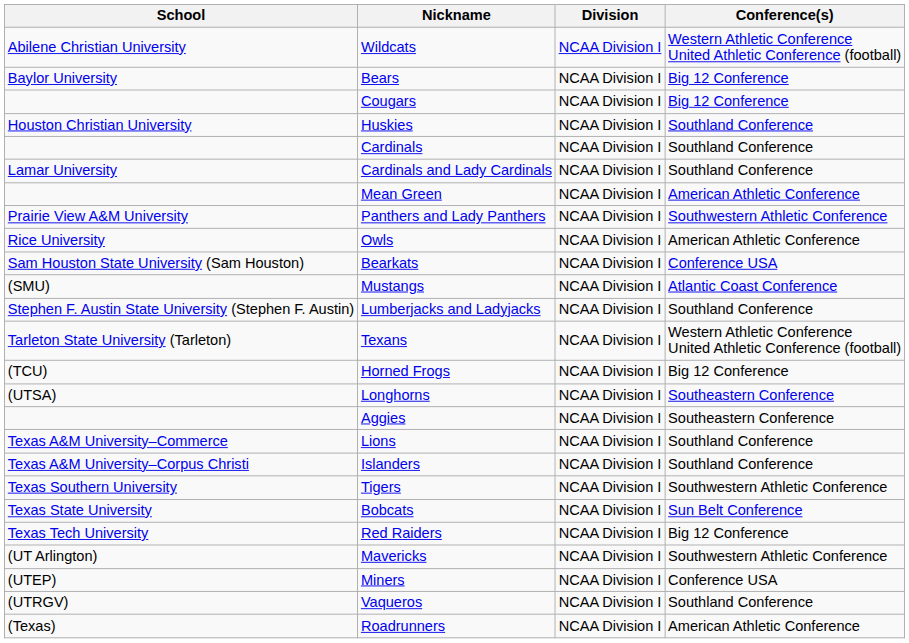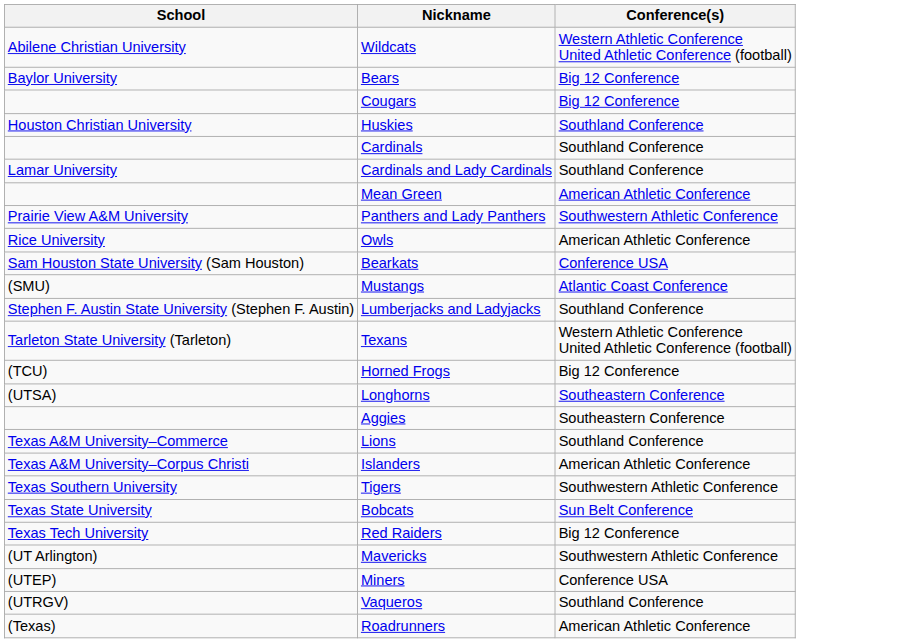- column: Division | NCAA Division I | NCAA Division I | NCAA Division I | NCAA Division I | NCAA Division I | NCAA Division I | NCAA Division I | NCAA Division I | NCAA Division I | NCAA Division I | NCAA Division I | NCAA Division I | NCAA Division I | NCAA Division I | NCAA Division I | NCAA Division I | NCAA Division I | NCAA Division I | NCAA Division I | NCAA Division I | NCAA Division I | NCAA Division I | NCAA Division I | NCAA Division I | NCAA Division I
Islanders | Conference(s): Southland Conference -> American Athletic Conference
